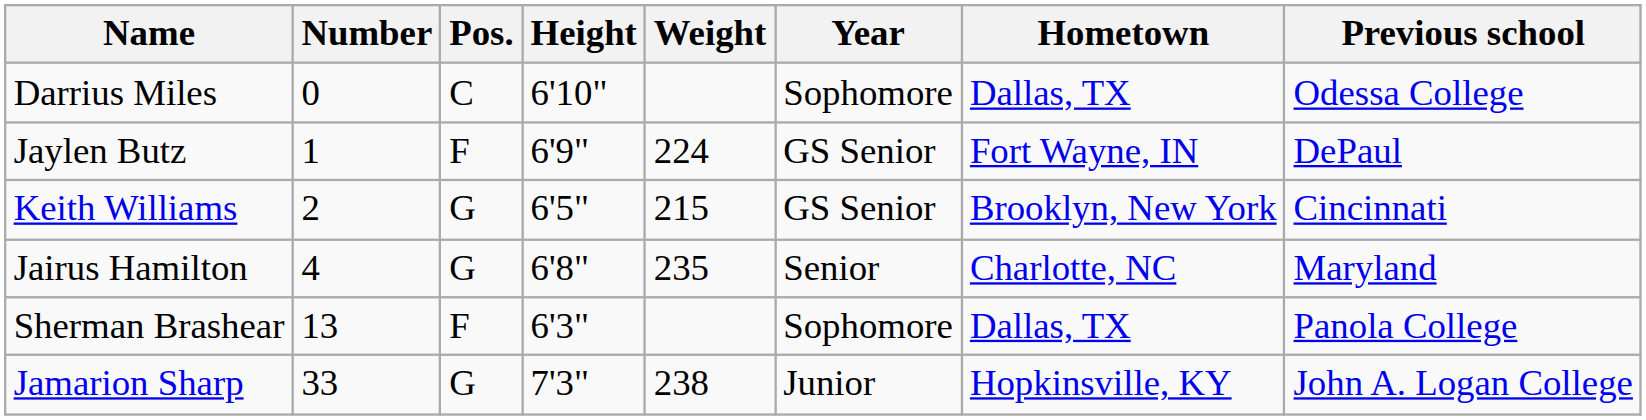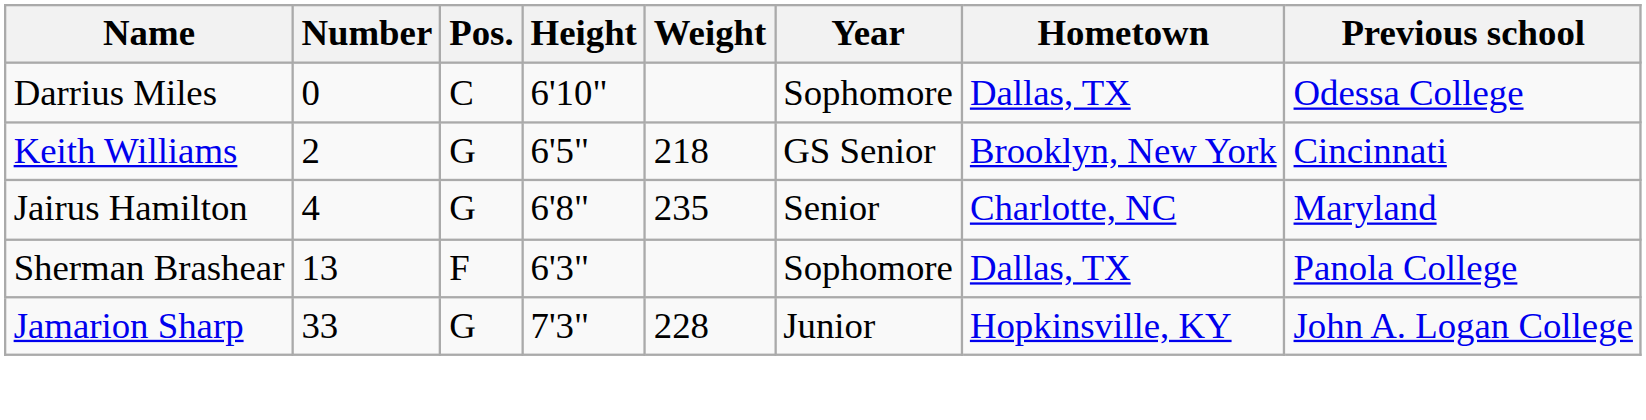- row: Jaylen Butz | 1 | F | 6'9" | 224 | GS Senior | Fort Wayne, IN | DePaul
Keith Williams | Weight: 215 -> 218
Jamarion Sharp | Weight: 238 -> 228
